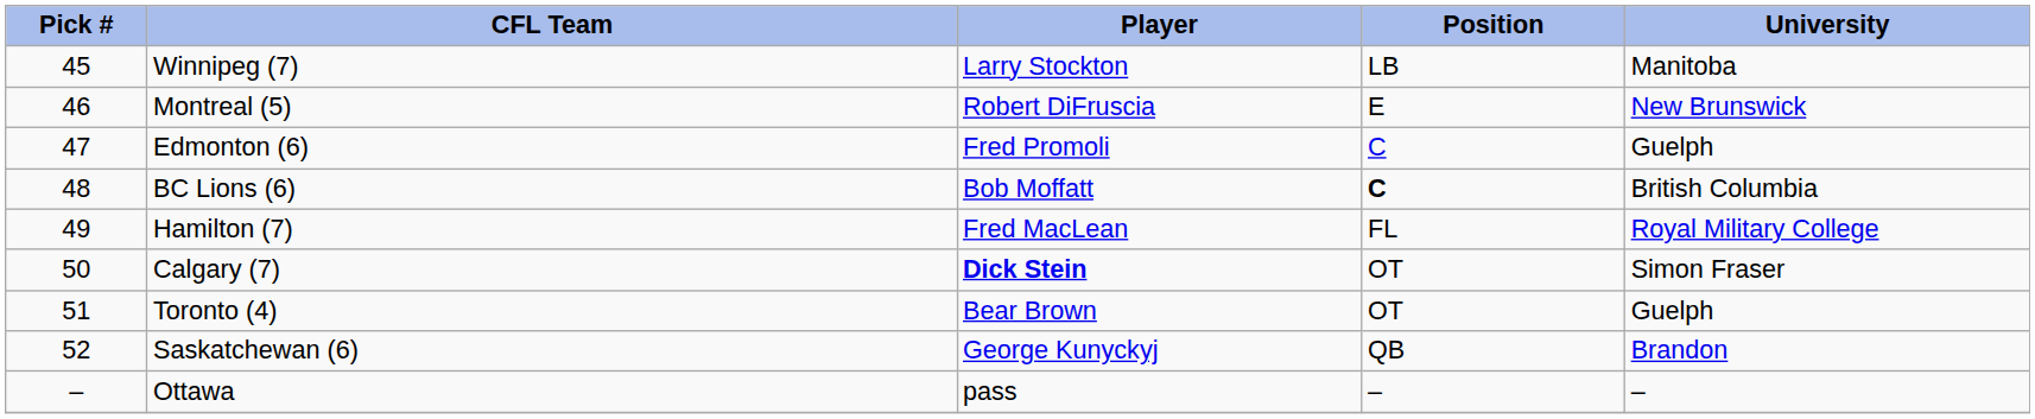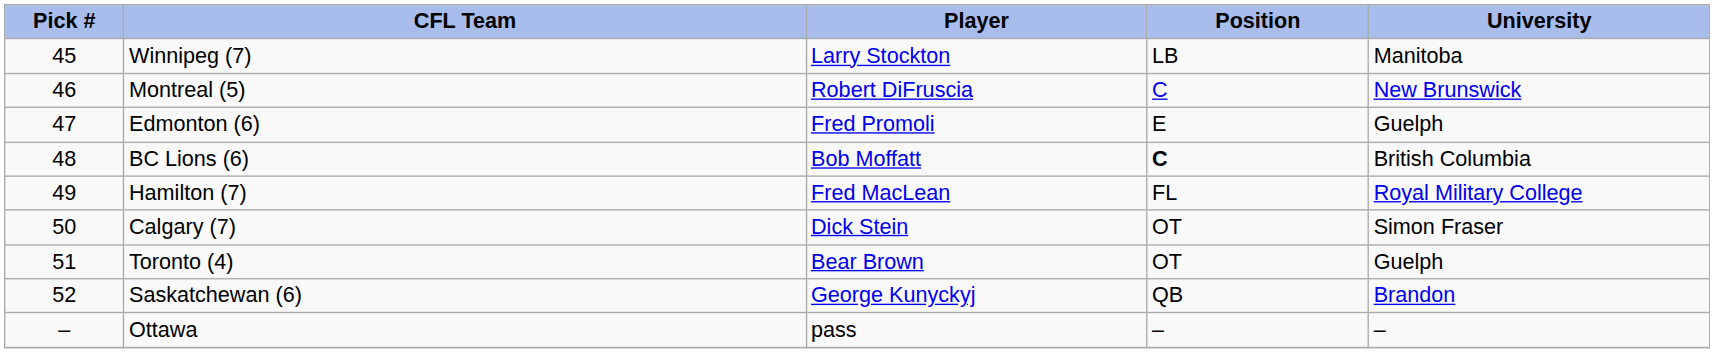Montreal (5) | Position: E -> C
Edmonton (6) | Position: C -> E
Calgary (7) | Player: bold -> normal
